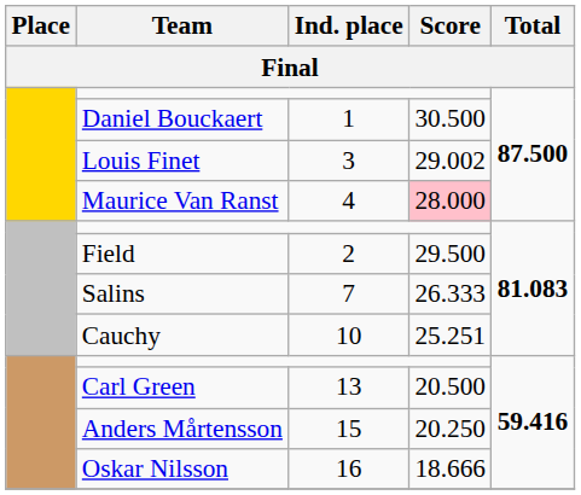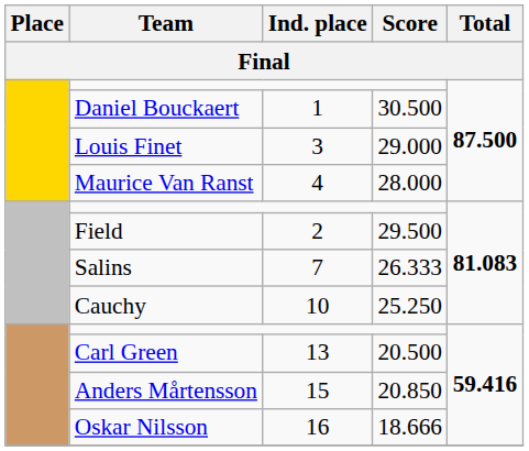Louis Finet | Score: 29.002 -> 29.000
Maurice Van Ranst | Score: pink background -> no background
Cauchy | Score: 25.251 -> 25.250
Anders Mårtensson | Score: 20.250 -> 20.850
